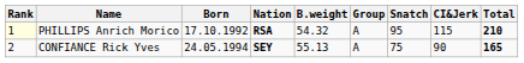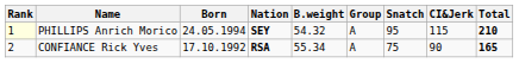PHILLIPS Anrich Morico | Born: 17.10.1992 -> 24.05.1994
PHILLIPS Anrich Morico | Nation: RSA -> SEY
CONFIANCE Rick Yves | Born: 24.05.1994 -> 17.10.1992
CONFIANCE Rick Yves | Nation: SEY -> RSA
CONFIANCE Rick Yves | B.weight: 55.13 -> 55.34
